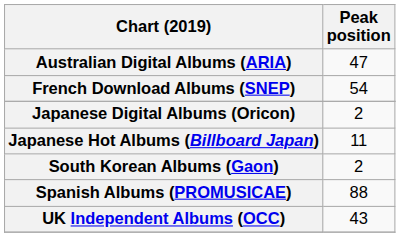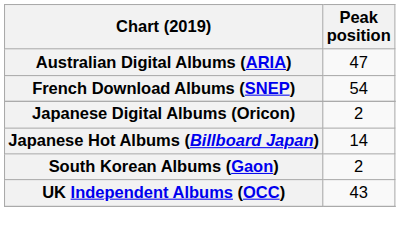Japanese Hot Albums (Billboard Japan) | Peak position: 11 -> 14
- row: Spanish Albums (PROMUSICAE) | 88
